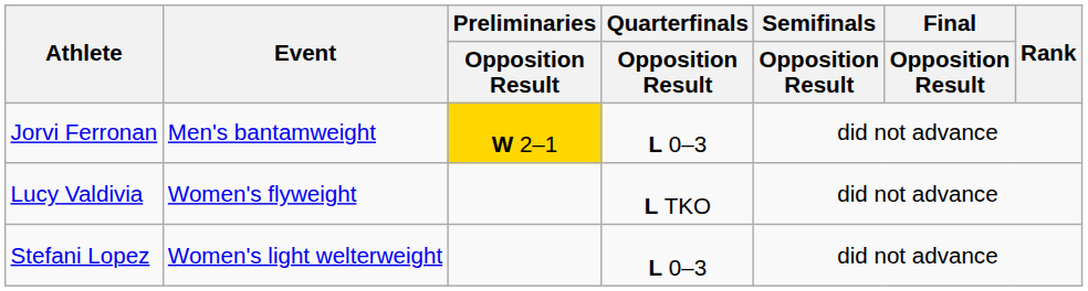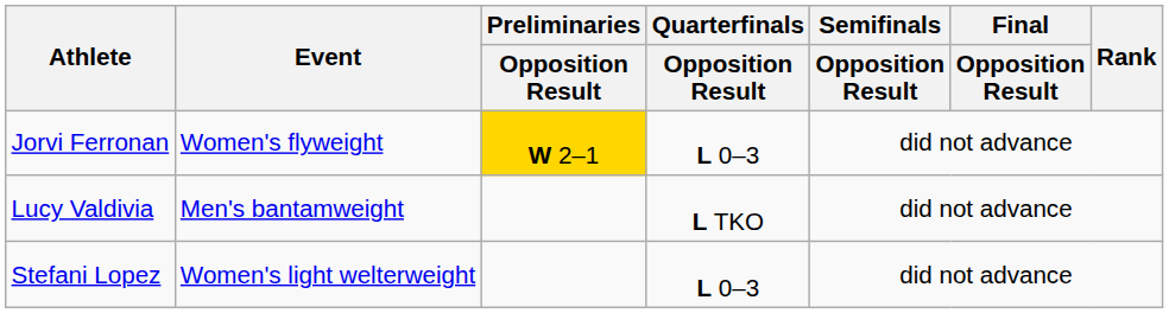Jorvi Ferronan | Event: Men's bantamweight -> Women's flyweight
Lucy Valdivia | Event: Women's flyweight -> Men's bantamweight
